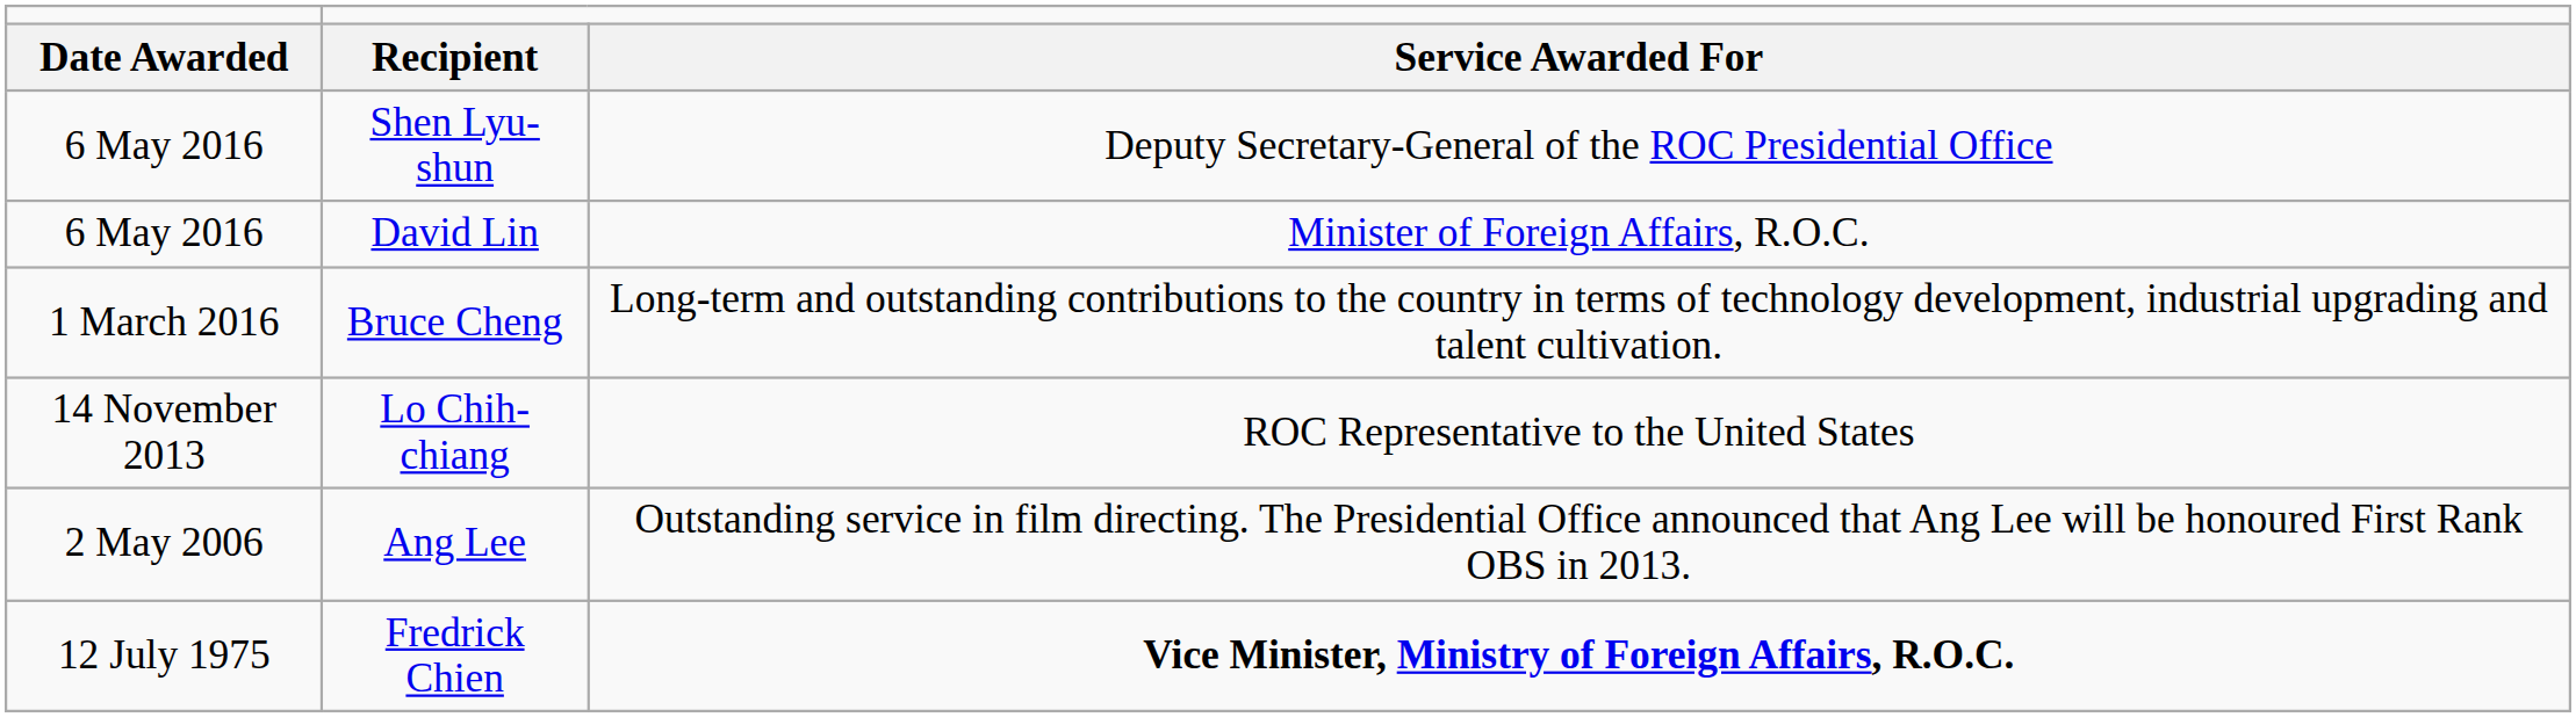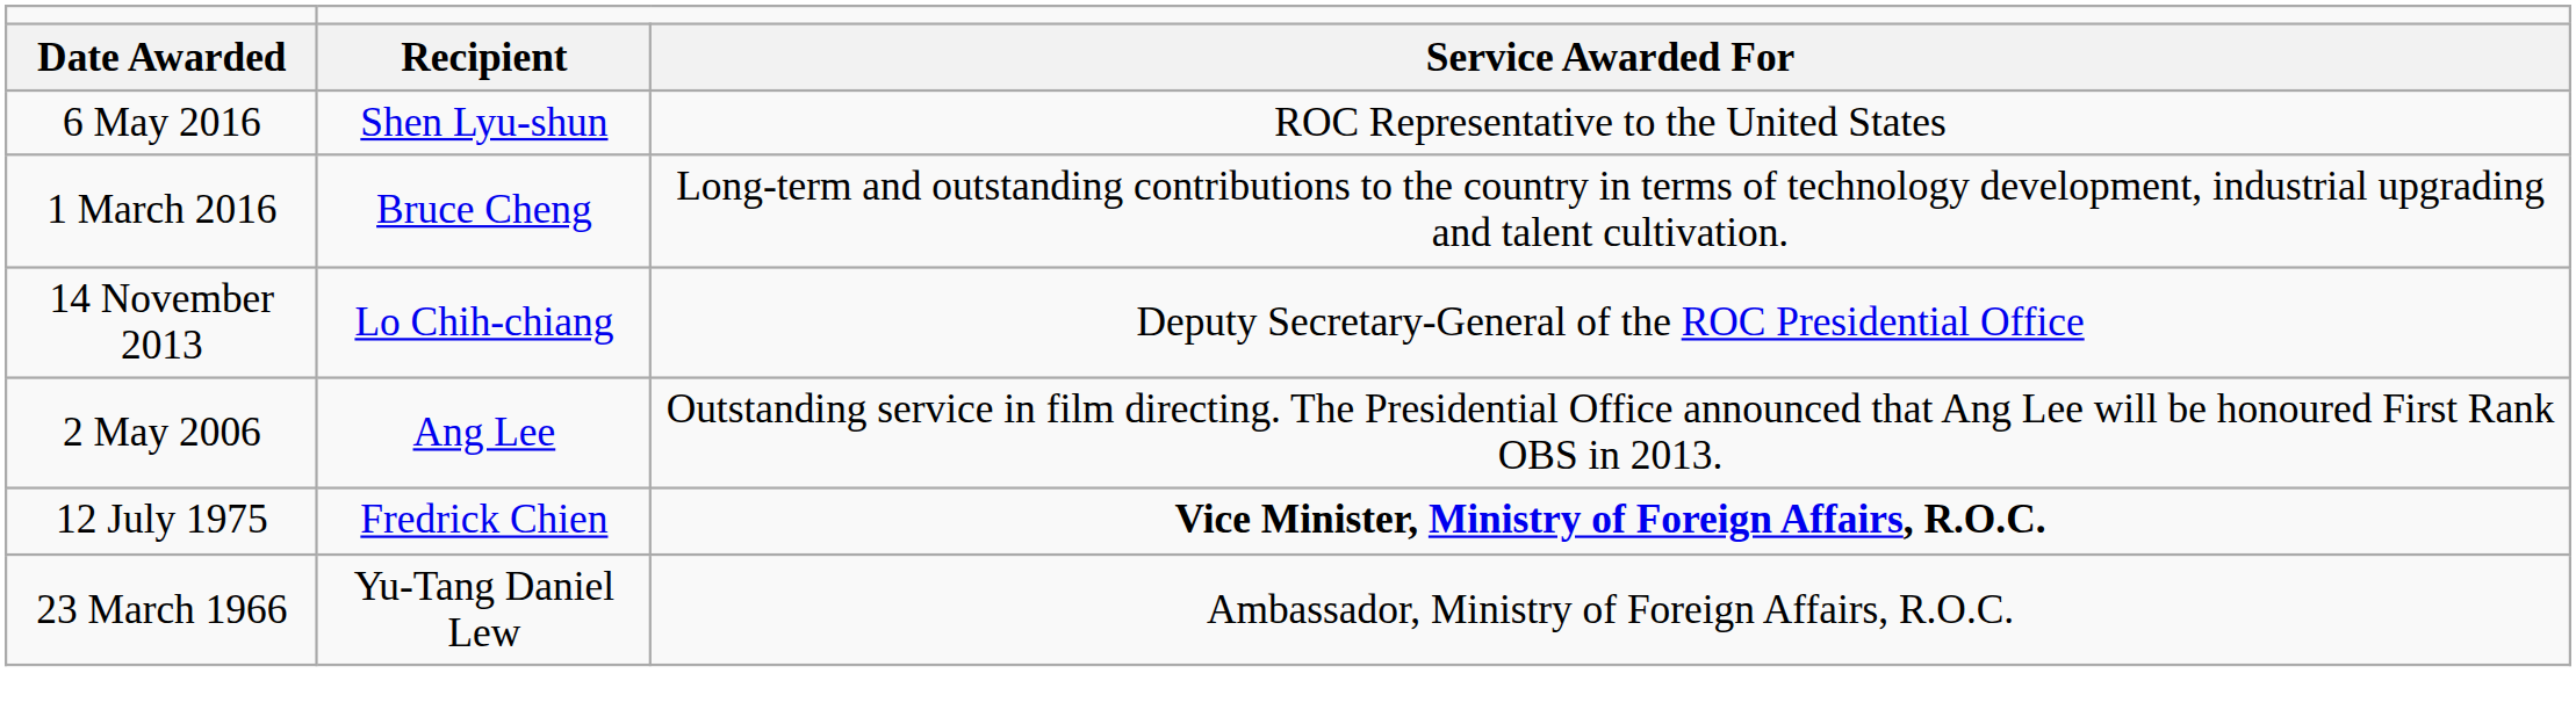Shen Lyu-shun | column 3: Deputy Secretary-General of the ROC Presidential Office -> ROC Representative to the United States
- row: 6 May 2016 | David Lin | Minister of Foreign Affairs, R.O.C.
Lo Chih-chiang | column 3: ROC Representative to the United States -> Deputy Secretary-General of the ROC Presidential Office
+ row: 23 March 1966 | Yu-Tang Daniel Lew | Ambassador, Ministry of Foreign Affairs, R.O.C.
